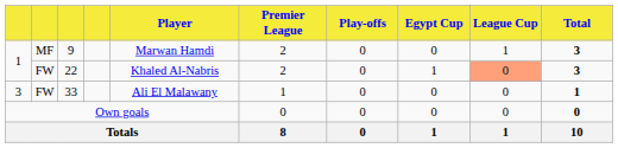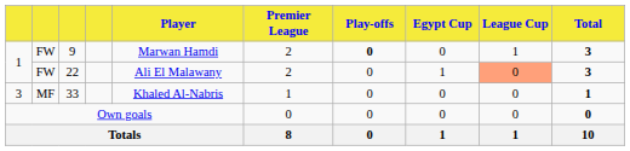9 | column 2: MF -> FW
9 | Play-offs: normal -> bold
22 | Player: Khaled Al-Nabris -> Ali El Malawany
33 | column 2: FW -> MF
33 | Player: Ali El Malawany -> Khaled Al-Nabris
